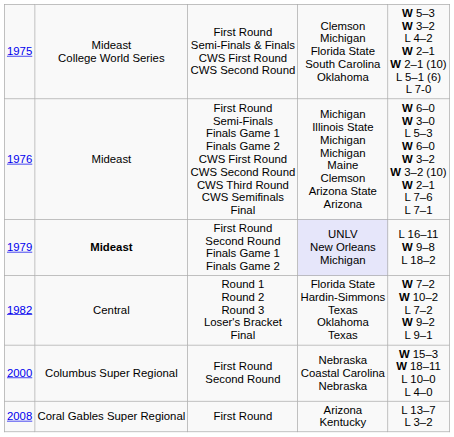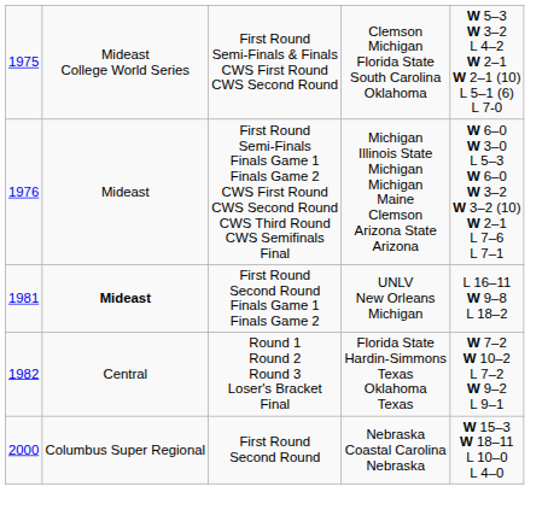First Round Second Round Finals Game 1 Finals Game 2 | column 1: 1979 -> 1981
First Round Second Round Finals Game 1 Finals Game 2 | column 4: lavender background -> no background
- row: 2008 | Coral Gables Super Regional | First Round | Arizona Kentucky | L 13–7 L 3–2
